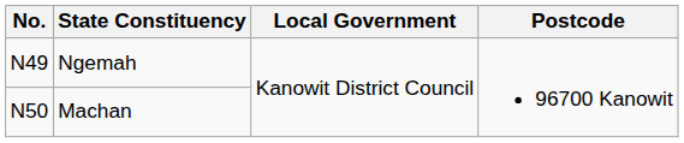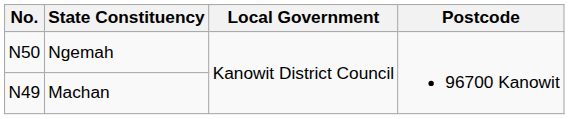Ngemah | No.: N49 -> N50
Machan | No.: N50 -> N49
